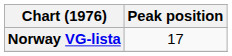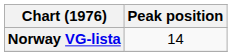Norway VG-lista | Peak position: 17 -> 14
